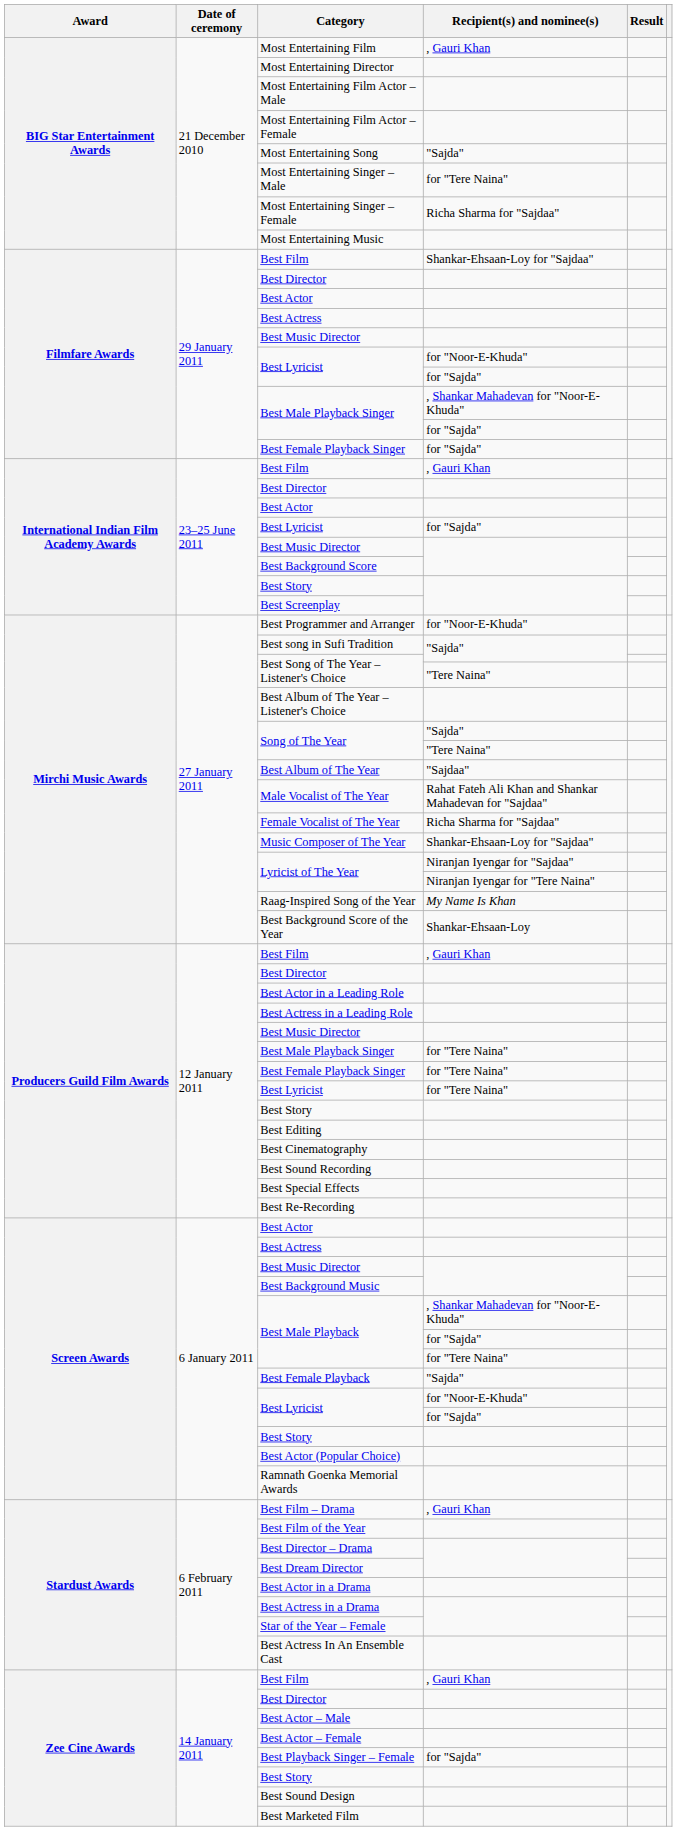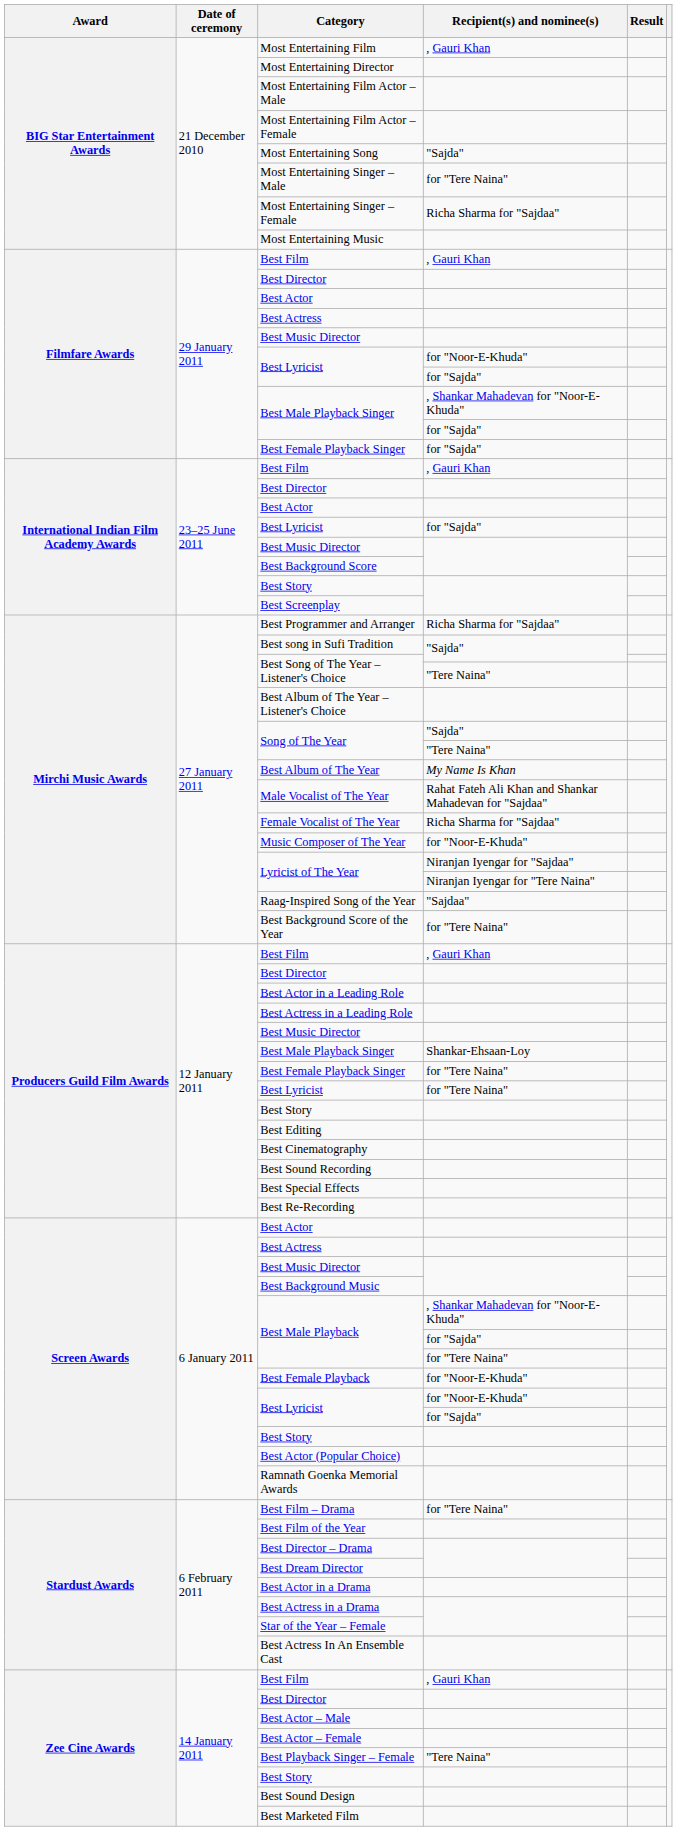Filmfare Awards / Best Film | Recipient(s) and nominee(s): Shankar-Ehsaan-Loy for "Sajdaa" -> , Gauri Khan
Best Programmer and Arranger | Recipient(s) and nominee(s): for "Noor-E-Khuda" -> Richa Sharma for "Sajdaa"
Best Album of The Year | Recipient(s) and nominee(s): "Sajdaa" -> My Name Is Khan
Music Composer of The Year | Recipient(s) and nominee(s): Shankar-Ehsaan-Loy for "Sajdaa" -> for "Noor-E-Khuda"
Raag-Inspired Song of the Year | Recipient(s) and nominee(s): My Name Is Khan -> "Sajdaa"
Best Background Score of the Year | Recipient(s) and nominee(s): Shankar-Ehsaan-Loy -> for "Tere Naina"
Producers Guild Film Awards / Best Male Playback Singer | Recipient(s) and nominee(s): for "Tere Naina" -> Shankar-Ehsaan-Loy
Best Female Playback | Recipient(s) and nominee(s): "Sajda" -> for "Noor-E-Khuda"
Best Film – Drama | Recipient(s) and nominee(s): , Gauri Khan -> for "Tere Naina"
Best Playback Singer – Female | Recipient(s) and nominee(s): for "Sajda" -> "Tere Naina"
